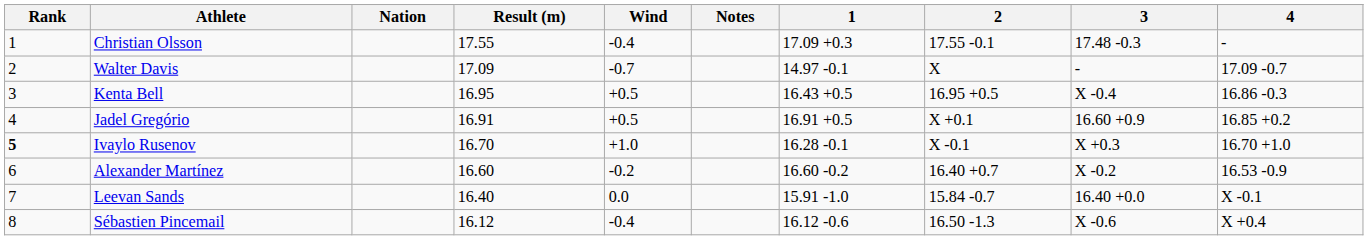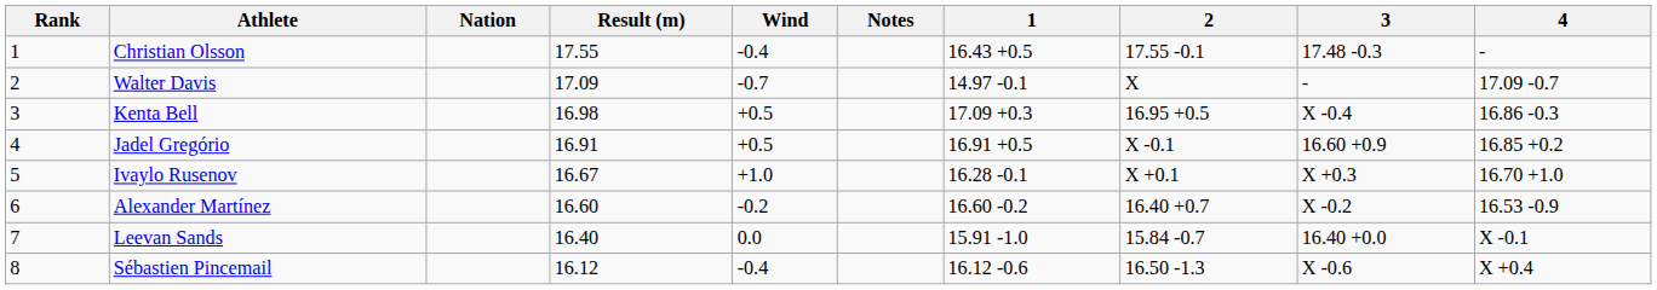Christian Olsson | 1: 17.09 +0.3 -> 16.43 +0.5
Kenta Bell | Result (m): 16.95 -> 16.98
Kenta Bell | 1: 16.43 +0.5 -> 17.09 +0.3
Jadel Gregório | 2: X +0.1 -> X -0.1
Ivaylo Rusenov | Rank: bold -> normal
Ivaylo Rusenov | Result (m): 16.70 -> 16.67
Ivaylo Rusenov | 2: X -0.1 -> X +0.1
